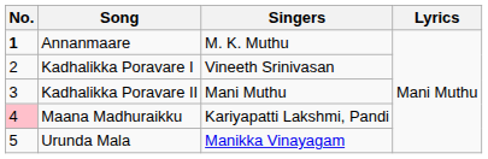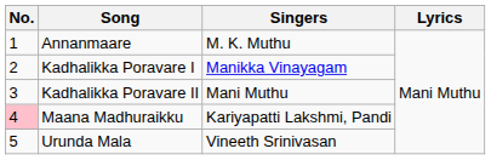Annanmaare | No.: bold -> normal
Kadhalikka Poravare I | Singers: Vineeth Srinivasan -> Manikka Vinayagam
Urunda Mala | Singers: Manikka Vinayagam -> Vineeth Srinivasan
